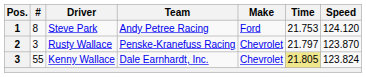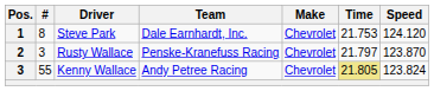Steve Park | Team: Andy Petree Racing -> Dale Earnhardt, Inc.
Steve Park | Make: Ford -> Chevrolet
Kenny Wallace | Team: Dale Earnhardt, Inc. -> Andy Petree Racing
